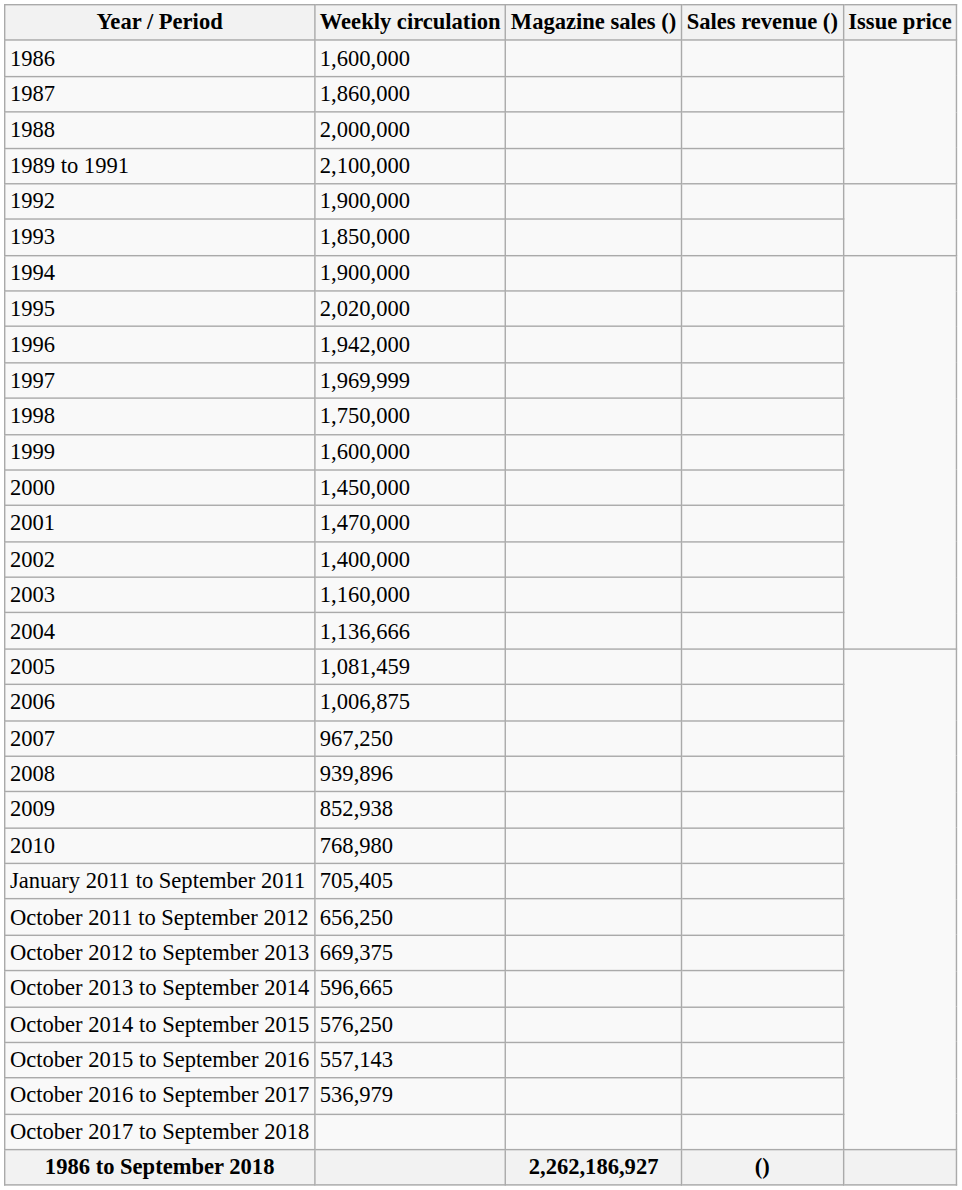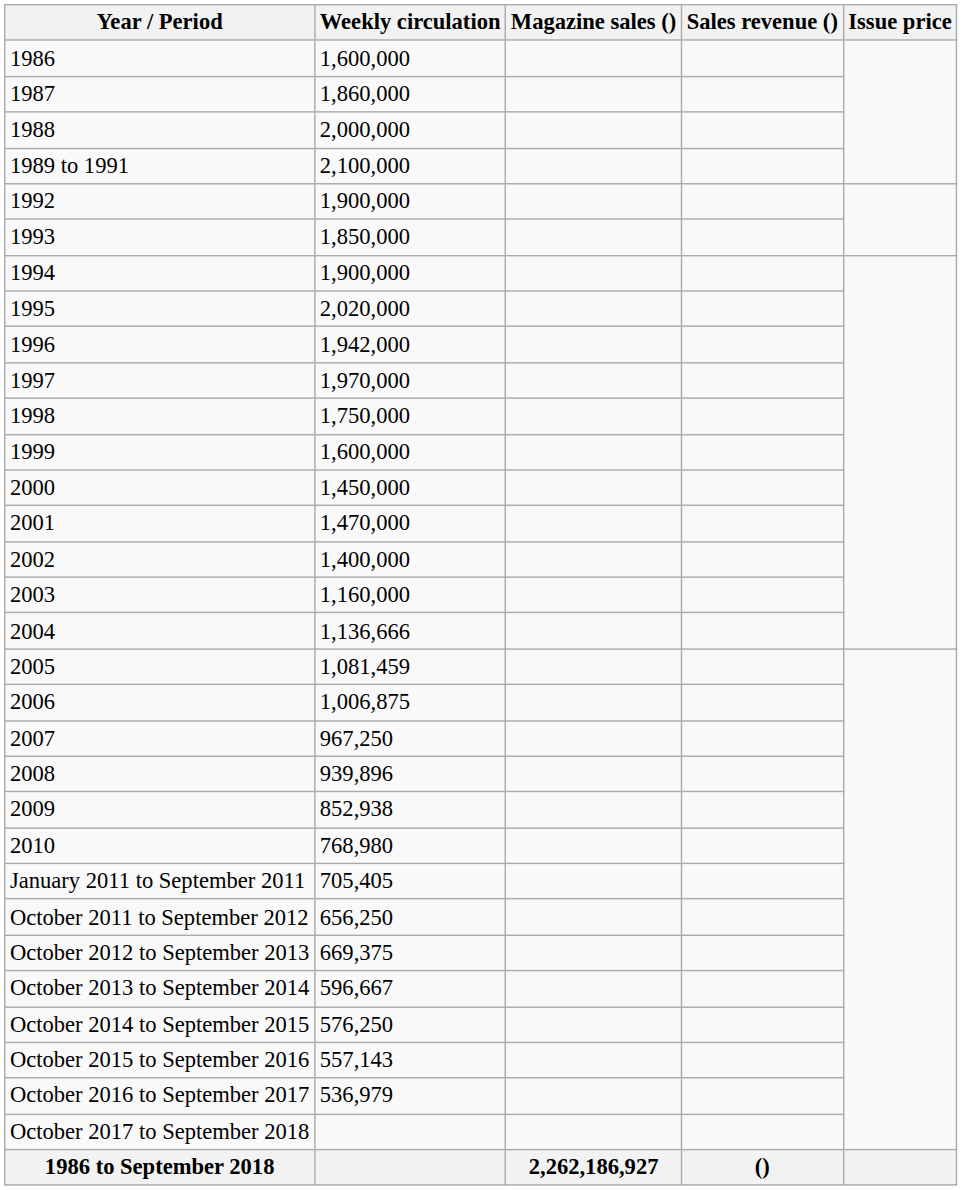1997 | Weekly circulation: 1,969,999 -> 1,970,000
October 2013 to September 2014 | Weekly circulation: 596,665 -> 596,667
